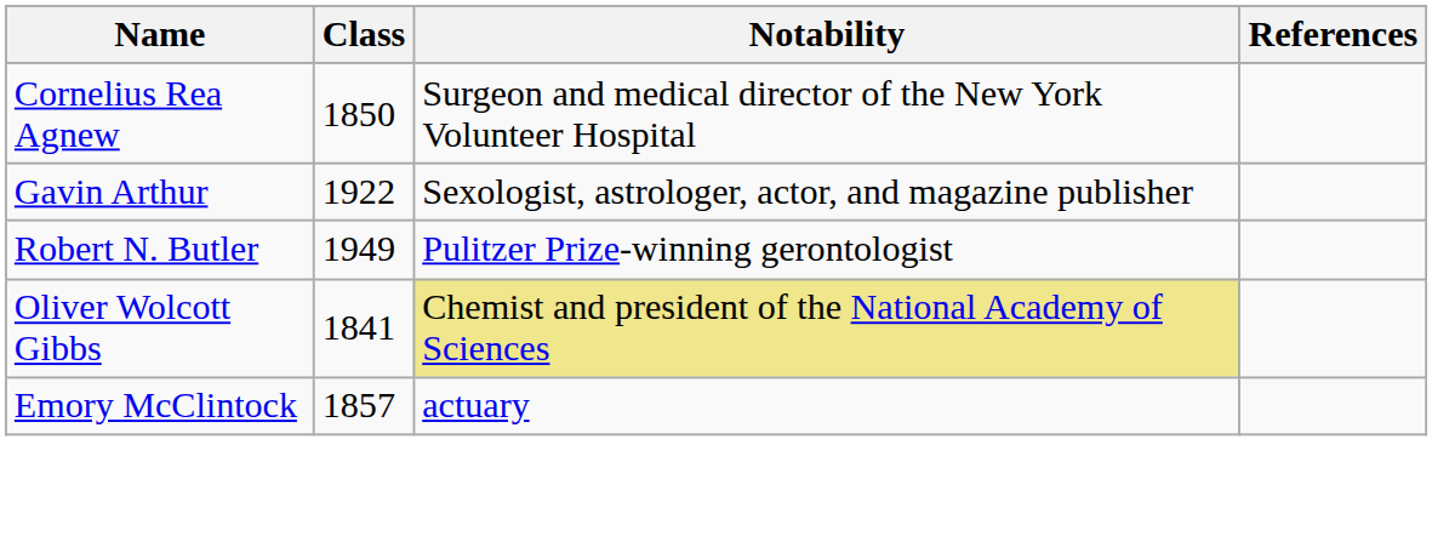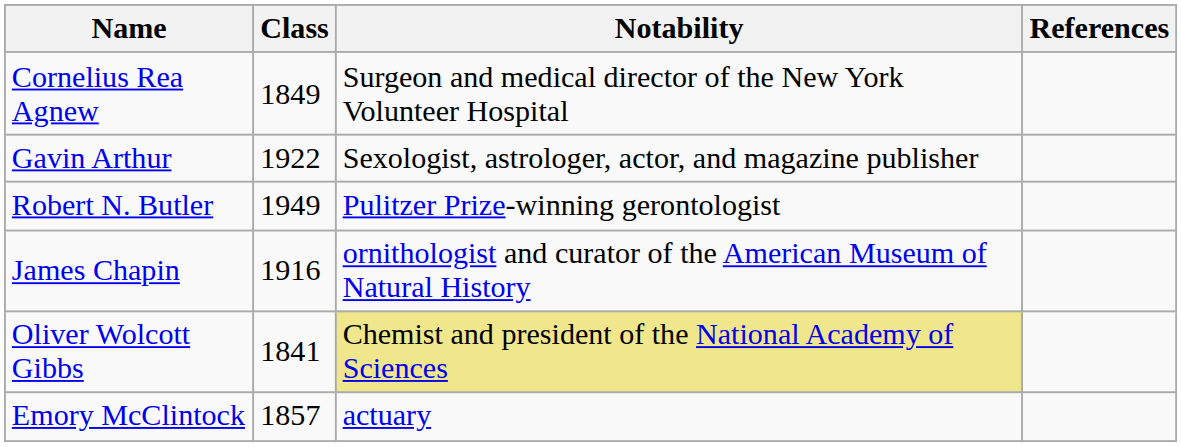Cornelius Rea Agnew | Class: 1850 -> 1849
+ row: James Chapin | 1916 | ornithologist and curator of the American Museum of Natural History
